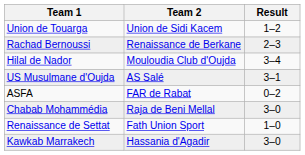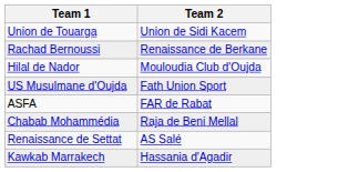- column: Result | 1–2 | 2–3 | 3–4 | 3–1 | 0–2 | 3–0 | 1–0 | 3–0
US Musulmane d'Oujda | Team 2: AS Salé -> Fath Union Sport
Renaissance de Settat | Team 2: Fath Union Sport -> AS Salé
